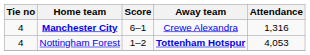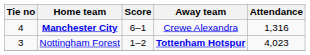Nottingham Forest | Tie no: 4 -> 3
Nottingham Forest | Attendance: 4,053 -> 4,023
